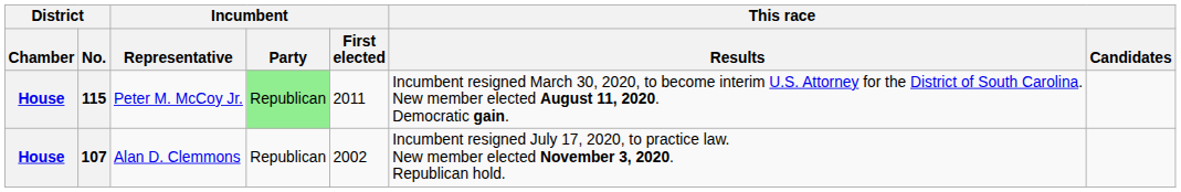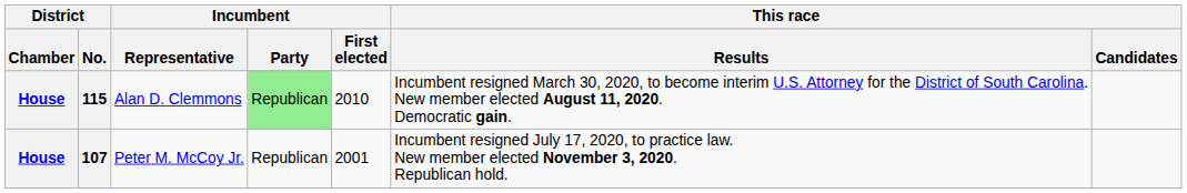115 | Incumbent / Representative: Peter M. McCoy Jr. -> Alan D. Clemmons
115 | Incumbent / First elected: 2011 -> 2010
107 | Incumbent / Representative: Alan D. Clemmons -> Peter M. McCoy Jr.
107 | Incumbent / First elected: 2002 -> 2001
